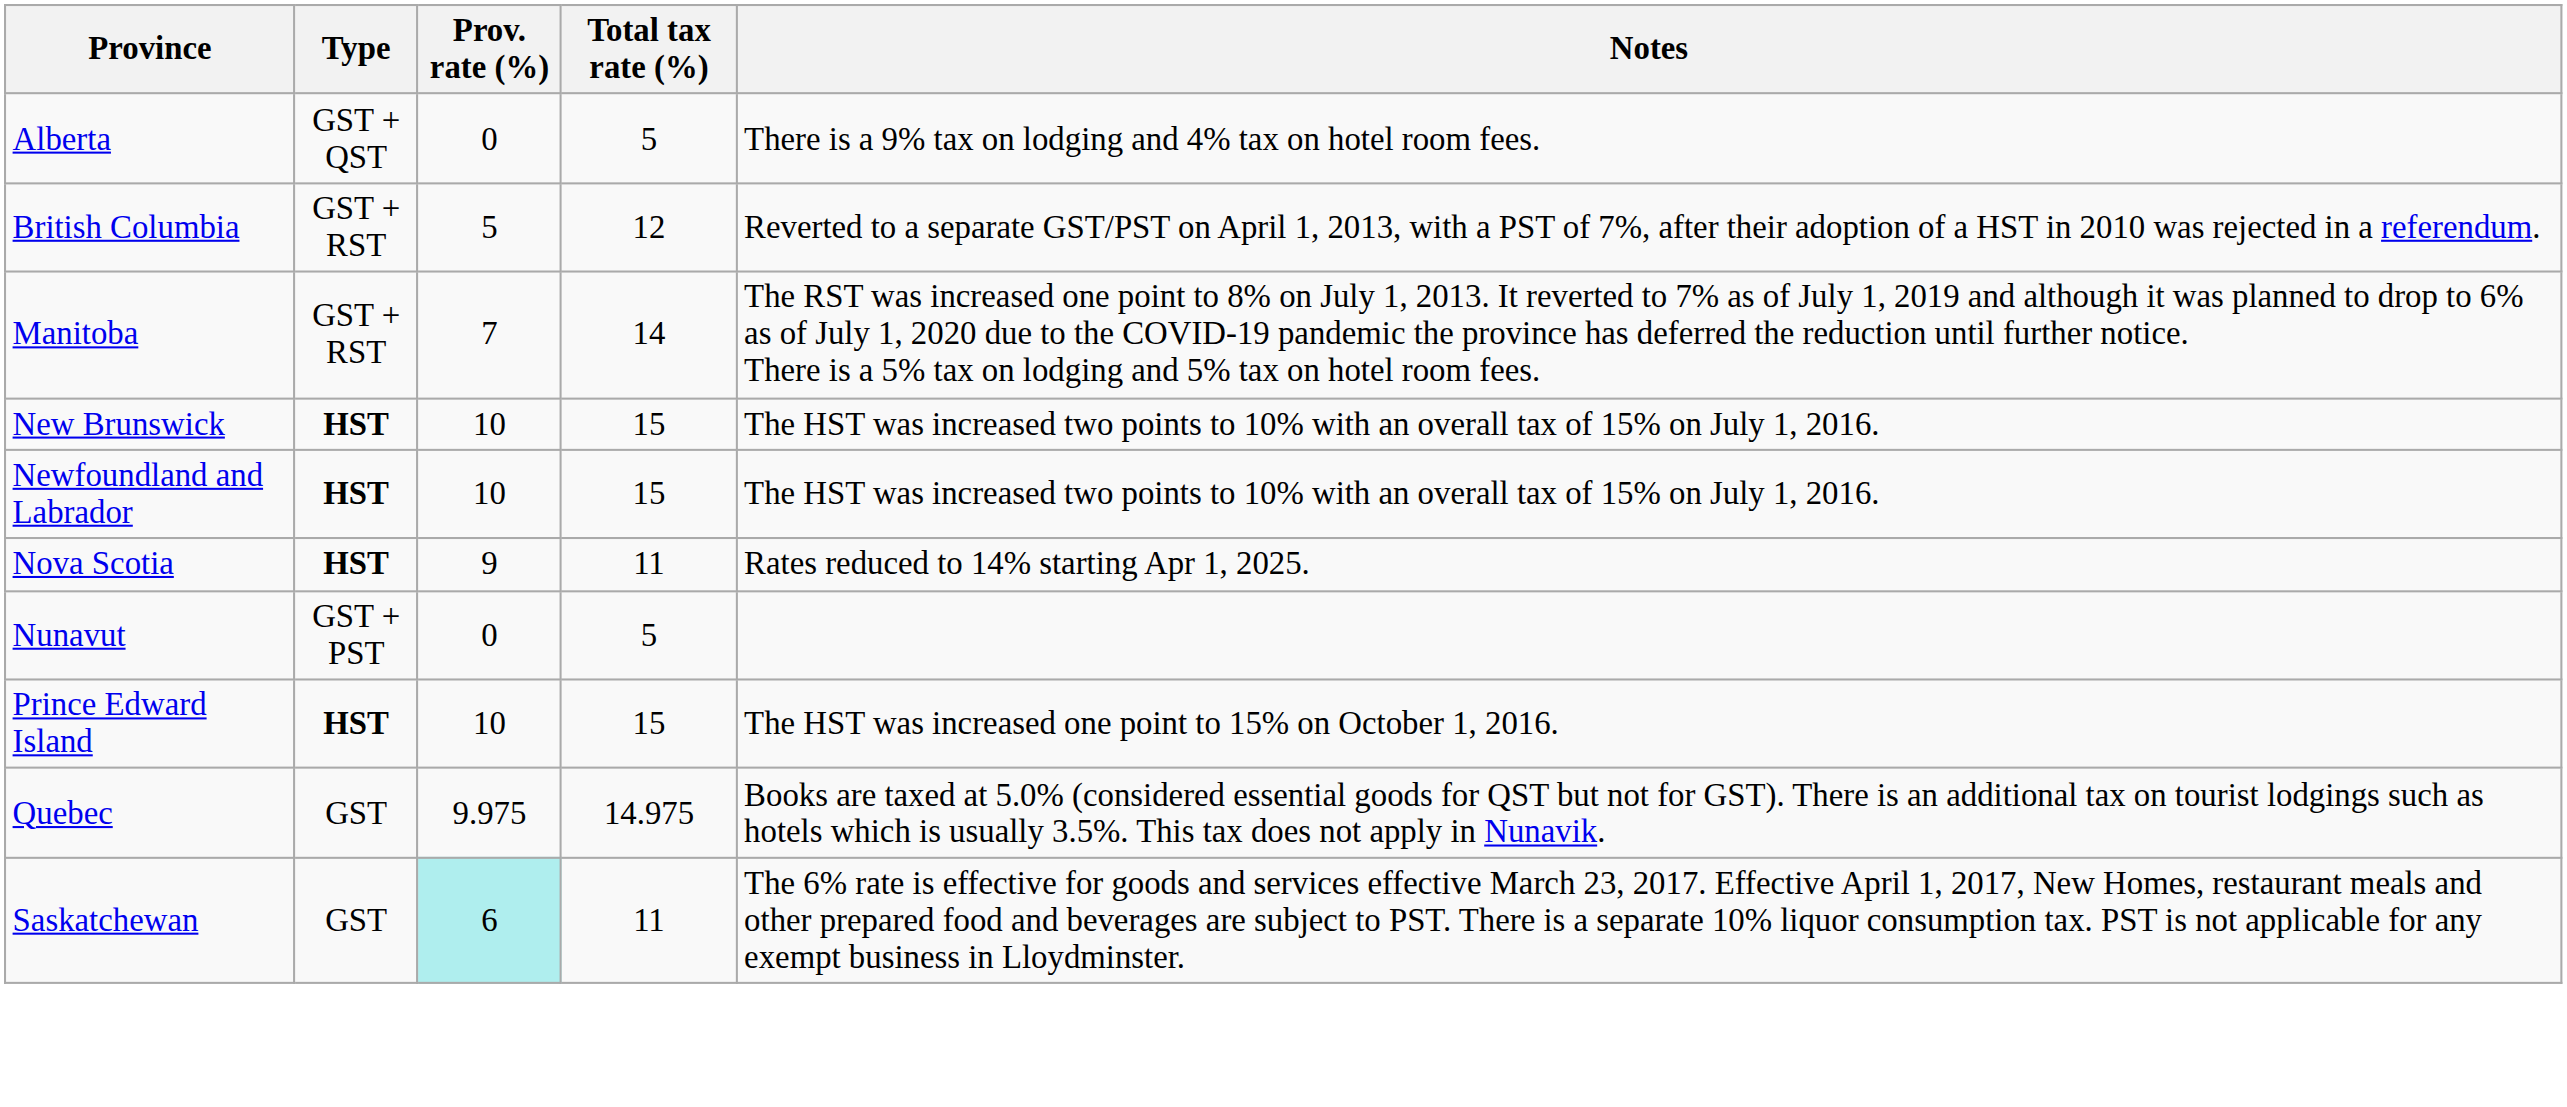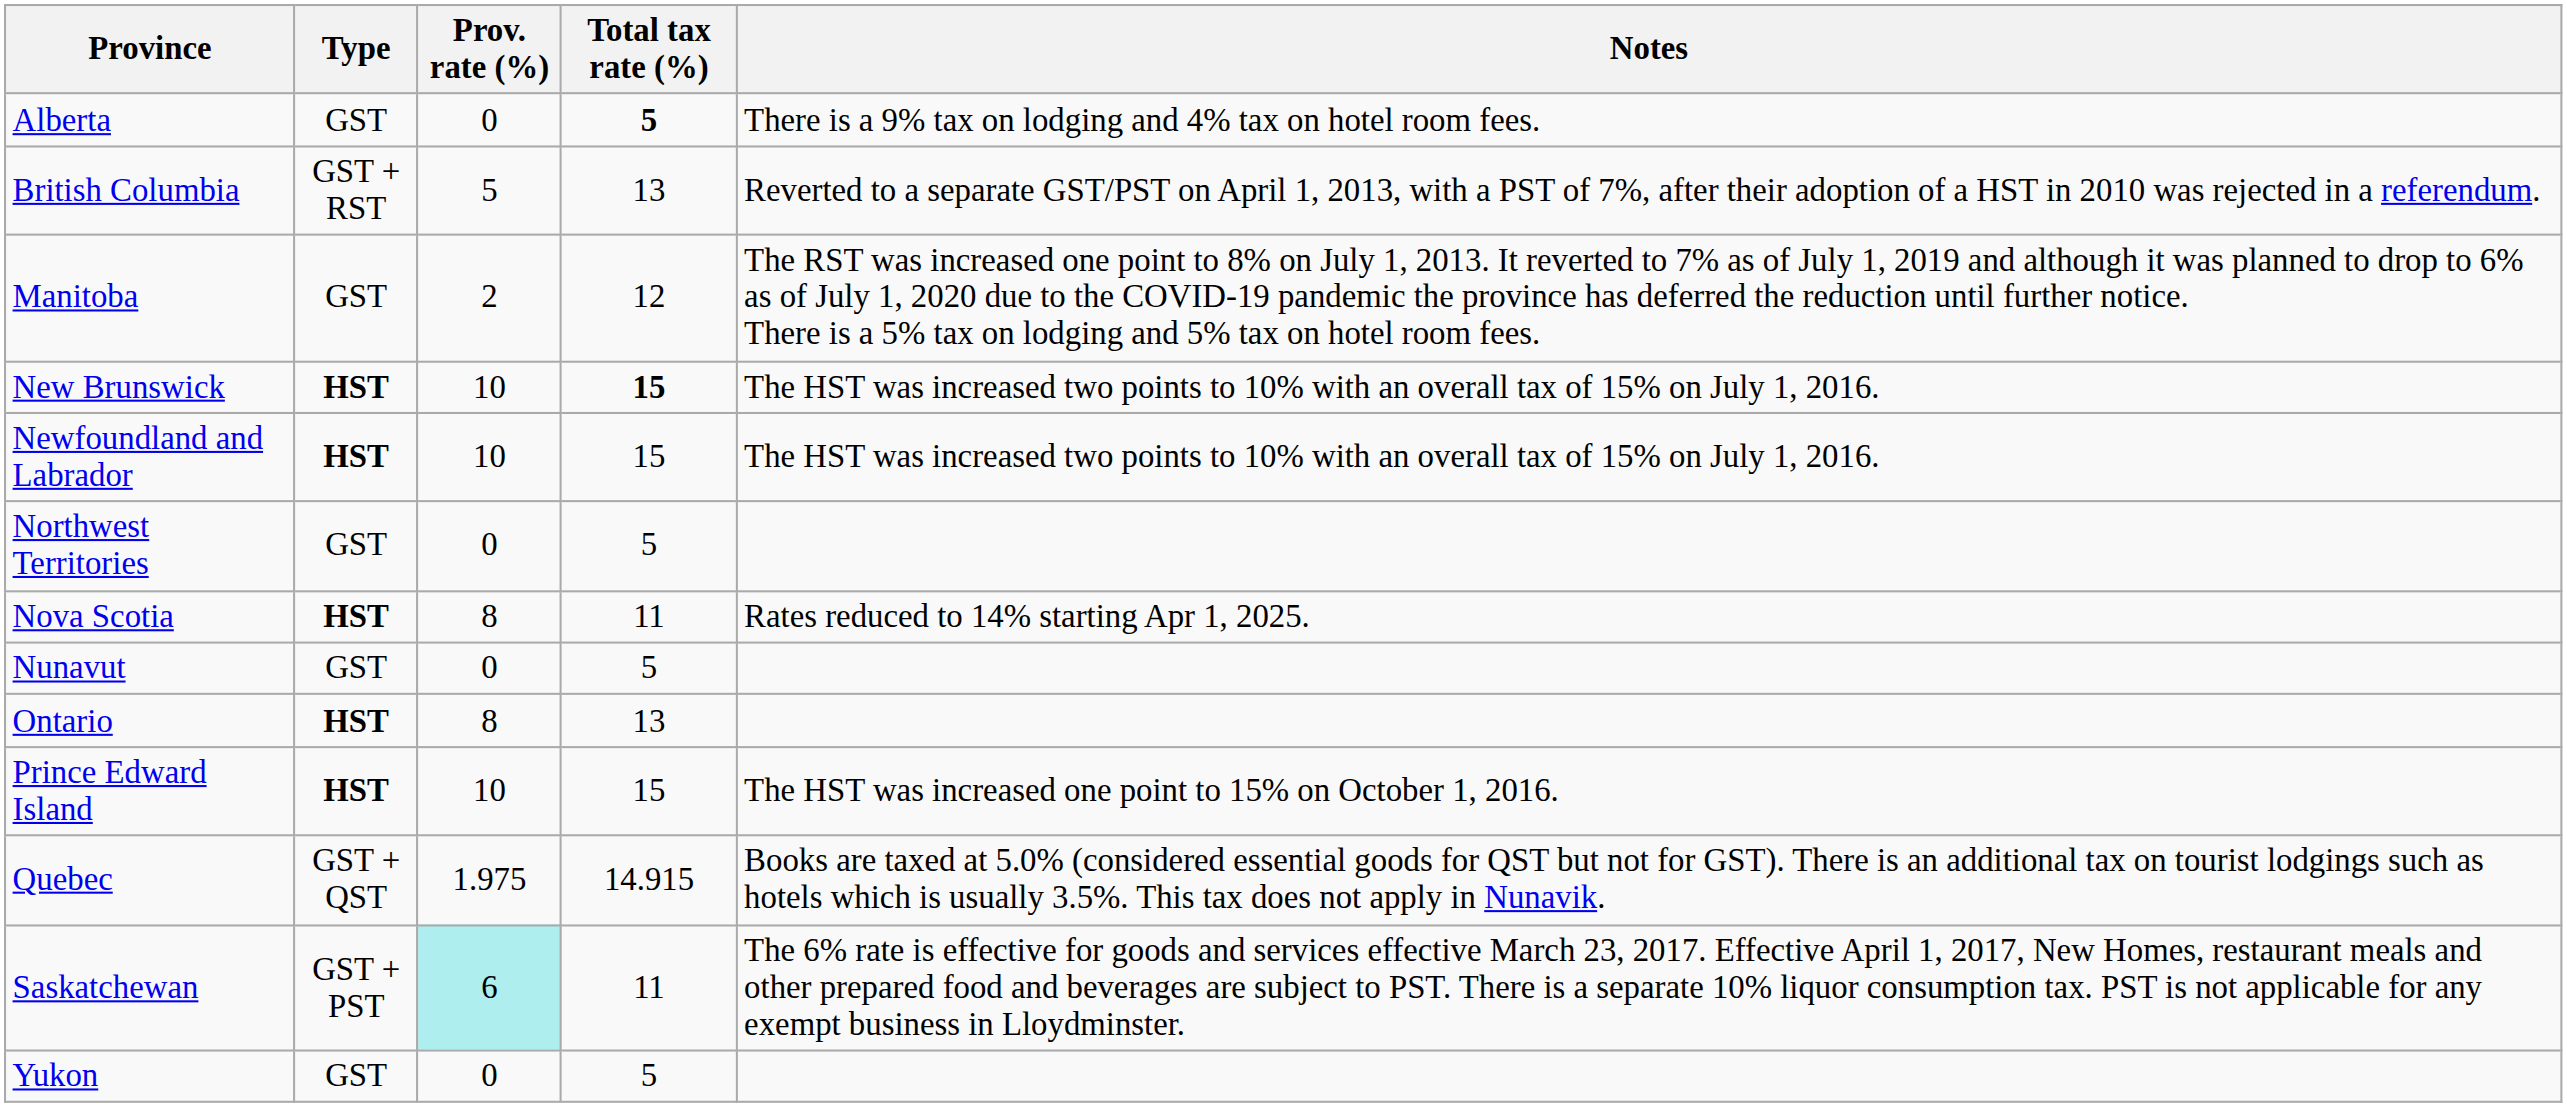Alberta | Type: GST + QST -> GST
Alberta | Total tax rate (%): normal -> bold
British Columbia | Total tax rate (%): 12 -> 13
Manitoba | Type: GST + RST -> GST
Manitoba | Prov. rate (%): 7 -> 2
Manitoba | Total tax rate (%): 14 -> 12
New Brunswick | Total tax rate (%): normal -> bold
+ row: Northwest Territories | GST | 0 | 5
Nova Scotia | Prov. rate (%): 9 -> 8
Nunavut | Type: GST + PST -> GST
+ row: Ontario | HST | 8 | 13
Quebec | Type: GST -> GST + QST
Quebec | Prov. rate (%): 9.975 -> 1.975
Quebec | Total tax rate (%): 14.975 -> 14.915
Saskatchewan | Type: GST -> GST + PST
+ row: Yukon | GST | 0 | 5
